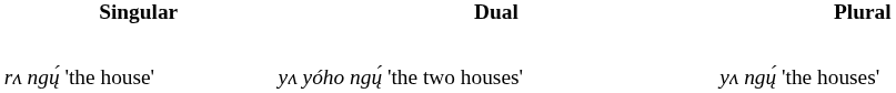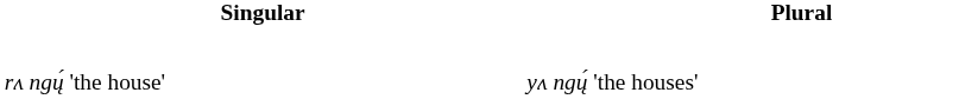- column: Dual | yʌ yóho ngų́ 'the two houses'
